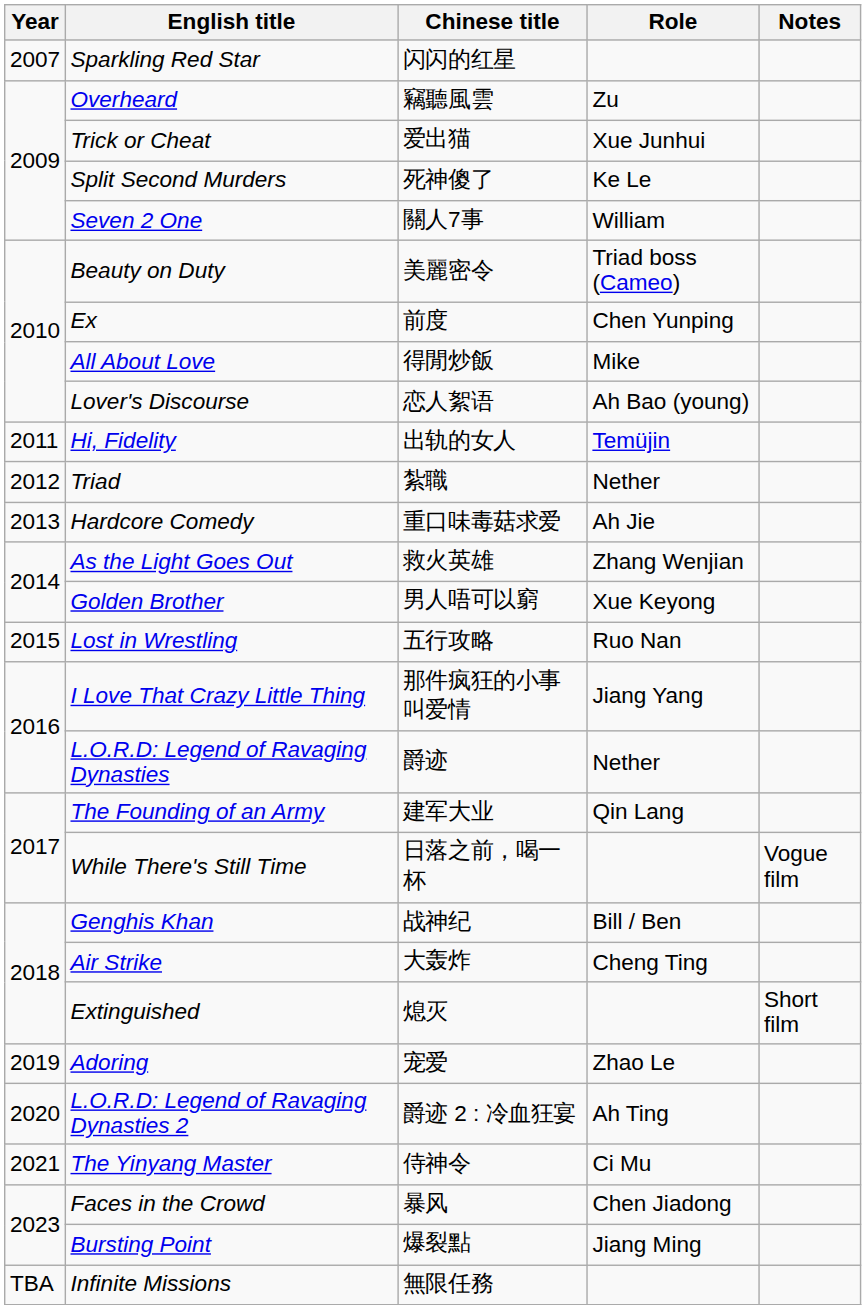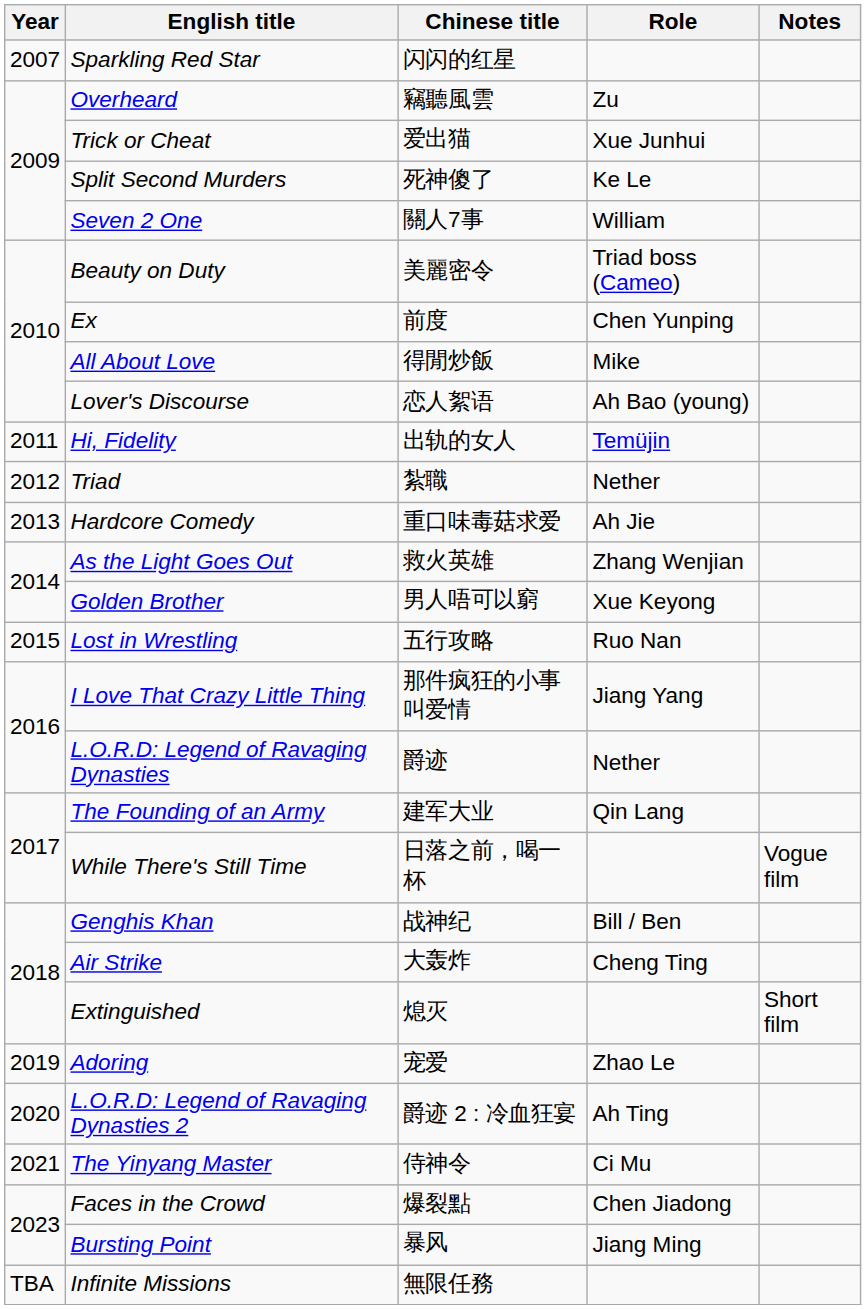Faces in the Crowd | Chinese title: 暴风 -> 爆裂點
Bursting Point | Chinese title: 爆裂點 -> 暴风
